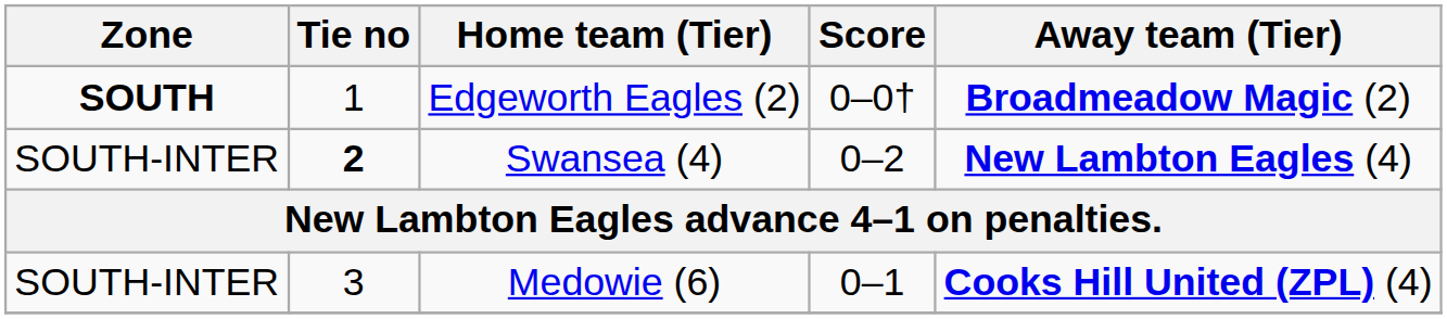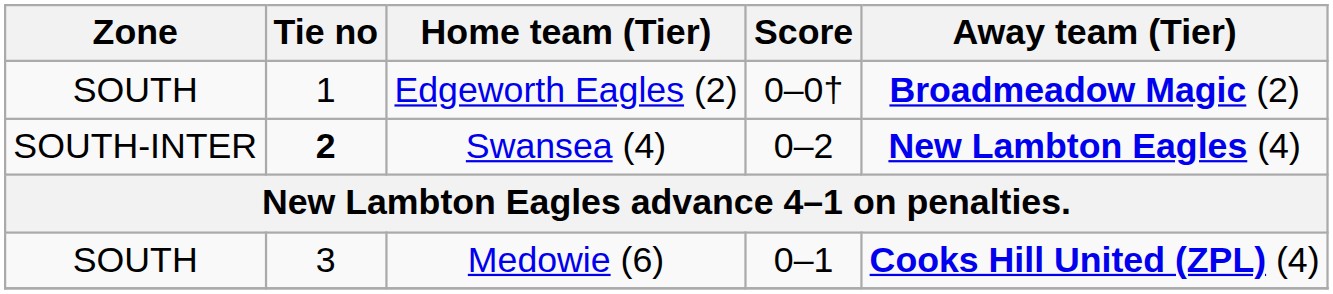Edgeworth Eagles (2) | Zone: bold -> normal
Medowie (6) | Zone: SOUTH-INTER -> SOUTH
